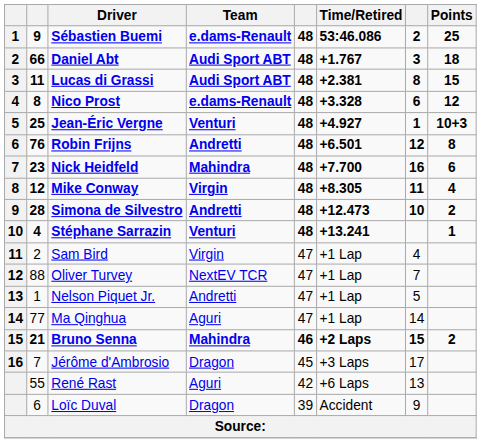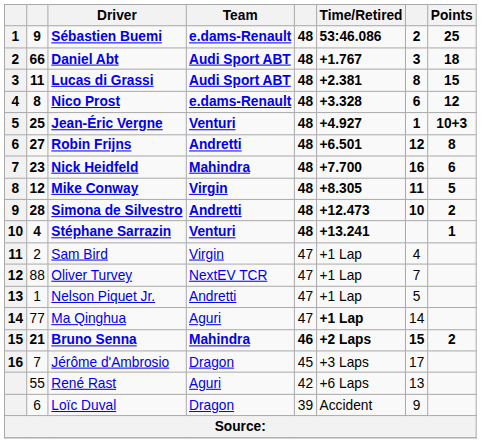Robin Frijns | column 2: 76 -> 27
Mike Conway | Points: 4 -> 5
Ma Qinghua | Time/Retired: normal -> bold
